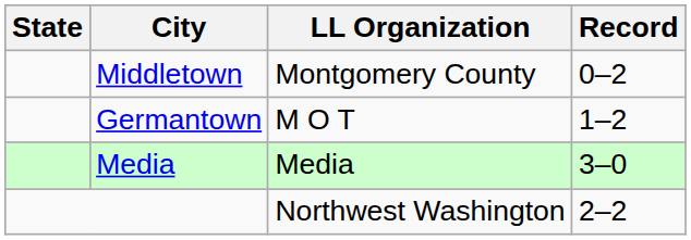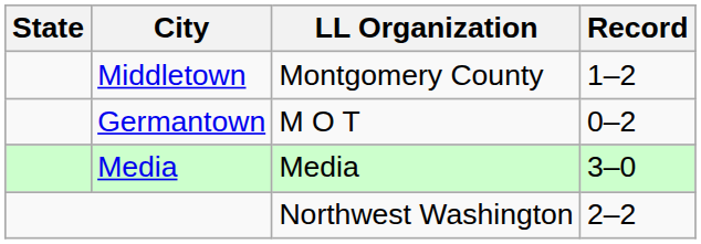Middletown | Record: 0–2 -> 1–2
Germantown | Record: 1–2 -> 0–2
